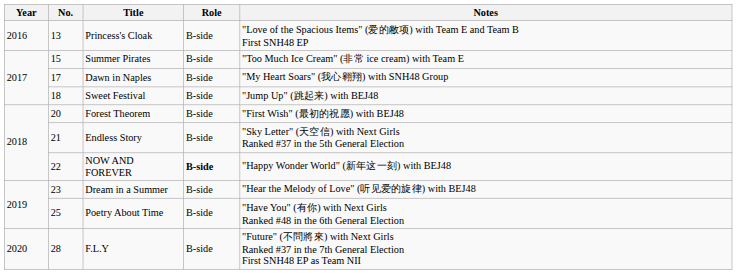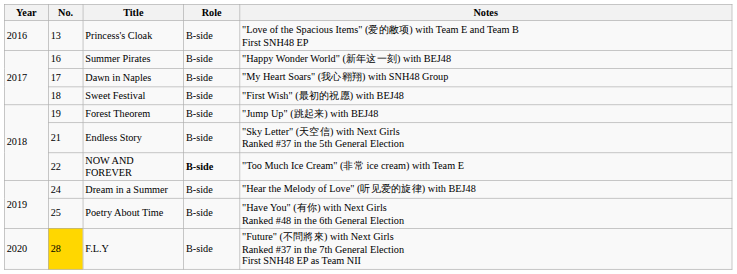Summer Pirates | No.: 15 -> 16
Summer Pirates | Notes: "Too Much Ice Cream" (非常 ice cream) with Team E -> "Happy Wonder World" (新年这一刻) with BEJ48
Sweet Festival | Notes: "Jump Up" (跳起来) with BEJ48 -> "First Wish" (最初的祝愿) with BEJ48
Forest Theorem | No.: 20 -> 19
Forest Theorem | Notes: "First Wish" (最初的祝愿) with BEJ48 -> "Jump Up" (跳起来) with BEJ48
NOW AND FOREVER | Notes: "Happy Wonder World" (新年这一刻) with BEJ48 -> "Too Much Ice Cream" (非常 ice cream) with Team E
Dream in a Summer | No.: 23 -> 24
F.L.Y | No.: no background -> gold background
